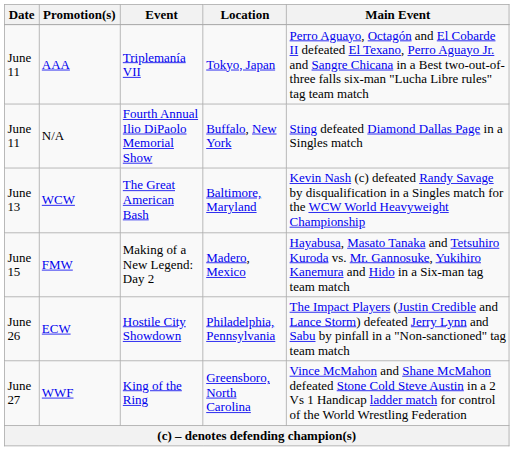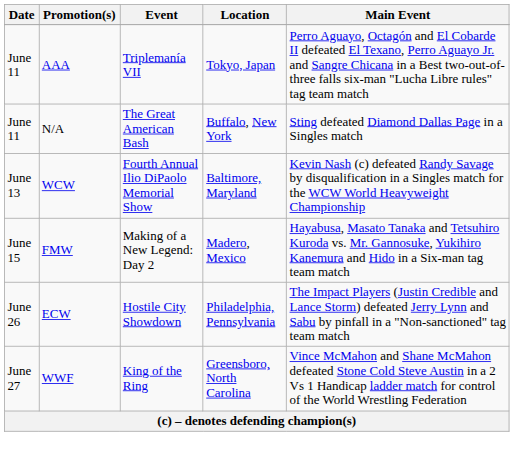N/A | Event: Fourth Annual Ilio DiPaolo Memorial Show -> The Great American Bash
WCW | Event: The Great American Bash -> Fourth Annual Ilio DiPaolo Memorial Show
